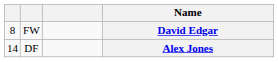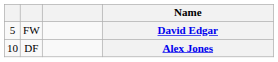David Edgar | column 1: 8 -> 5
Alex Jones | column 1: 14 -> 10
